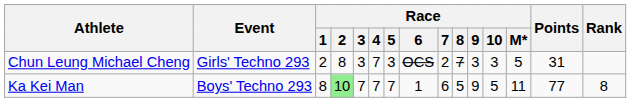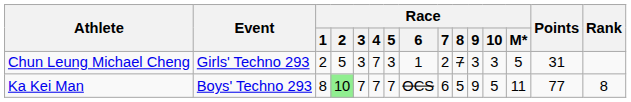Chun Leung Michael Cheng | Race / 2: 8 -> 5
Chun Leung Michael Cheng | Race / 6: OCS -> 1
Ka Kei Man | Race / 6: 1 -> OCS
